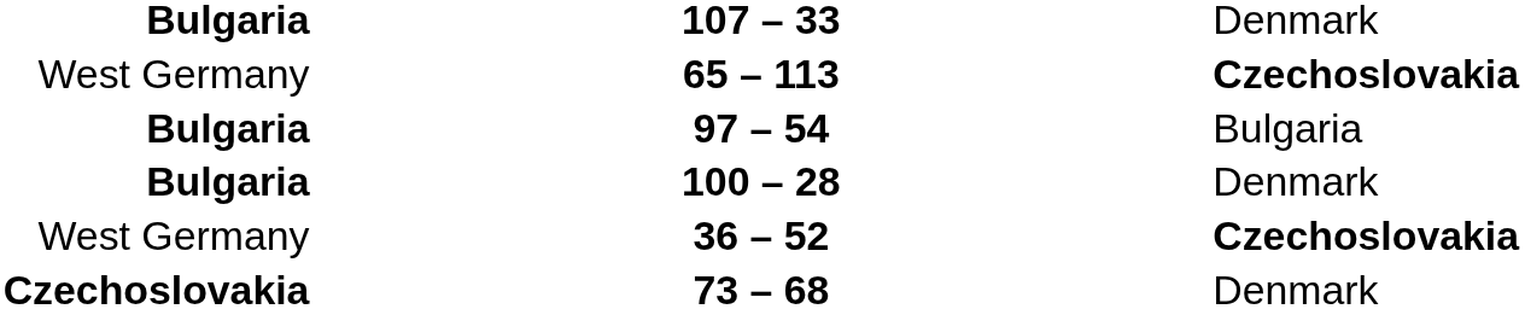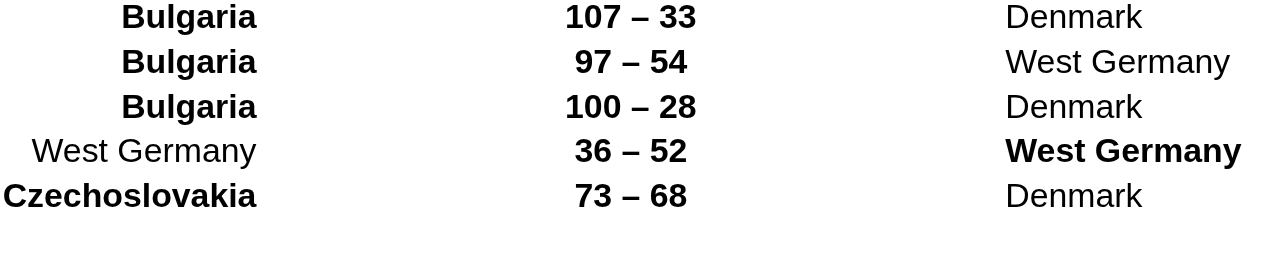- row: West Germany | 65 – 113 | Czechoslovakia
97 – 54 | column 3: Bulgaria -> West Germany
36 – 52 | column 3: Czechoslovakia -> West Germany
